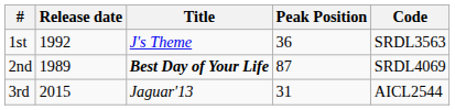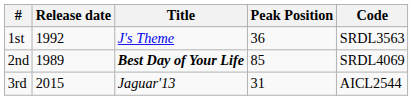2nd | Peak Position: 87 -> 85
